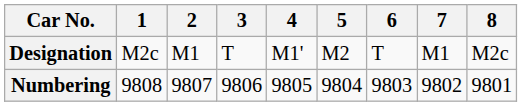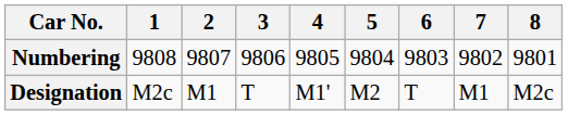rows swapped: Designation <-> Numbering
